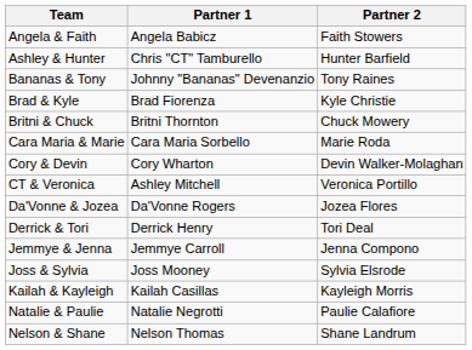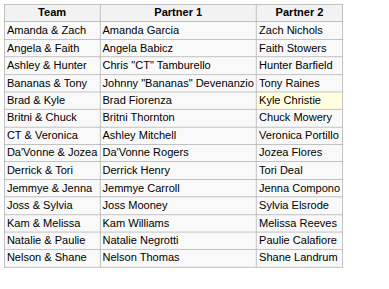+ row: Amanda & Zach | Amanda Garcia | Zach Nichols
Brad & Kyle | Partner 2: no background -> lightyellow background
- row: Cara Maria & Marie | Cara Maria Sorbello | Marie Roda
- row: Cory & Devin | Cory Wharton | Devin Walker-Molaghan
- row: Kailah & Kayleigh | Kailah Casillas | Kayleigh Morris
+ row: Kam & Melissa | Kam Williams | Melissa Reeves
